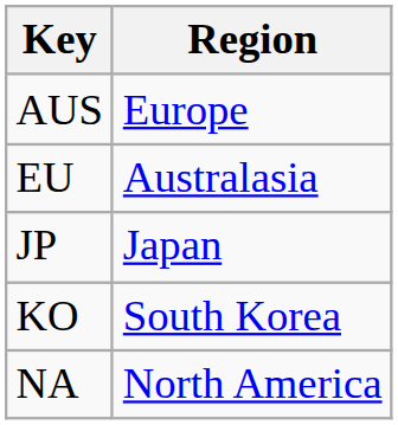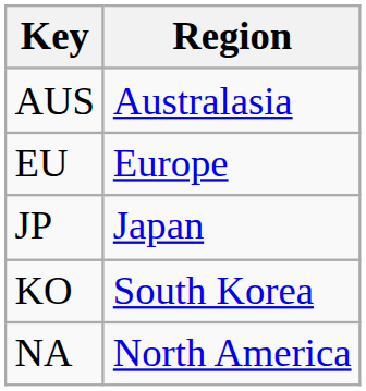AUS | Region: Europe -> Australasia
EU | Region: Australasia -> Europe
